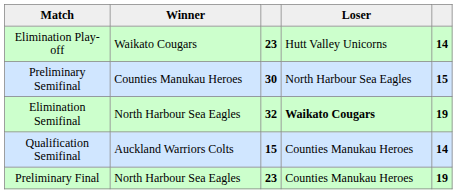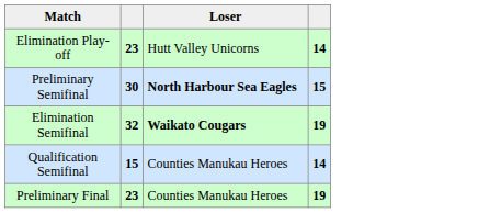- column: Winner | Waikato Cougars | Counties Manukau Heroes | North Harbour Sea Eagles | Auckland Warriors Colts | North Harbour Sea Eagles
Preliminary Semifinal | Loser: normal -> bold
